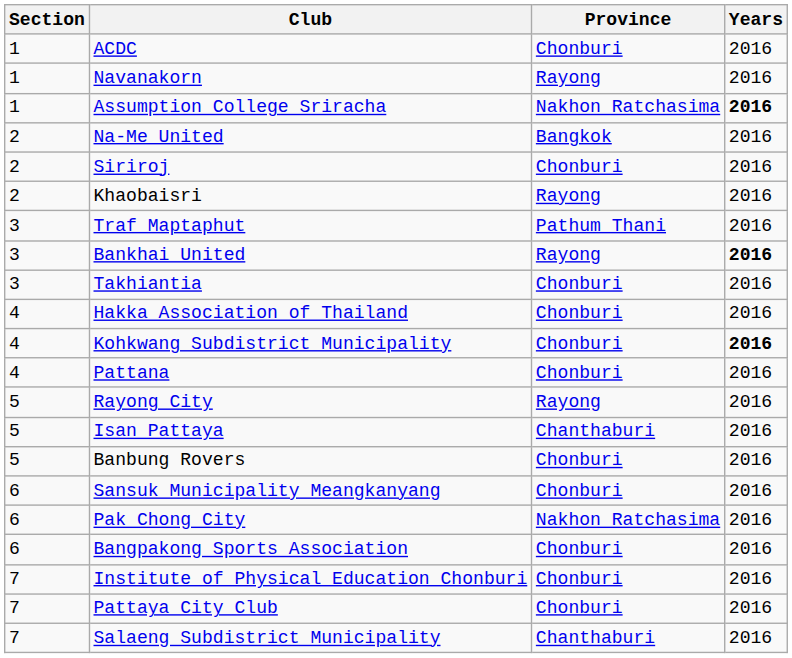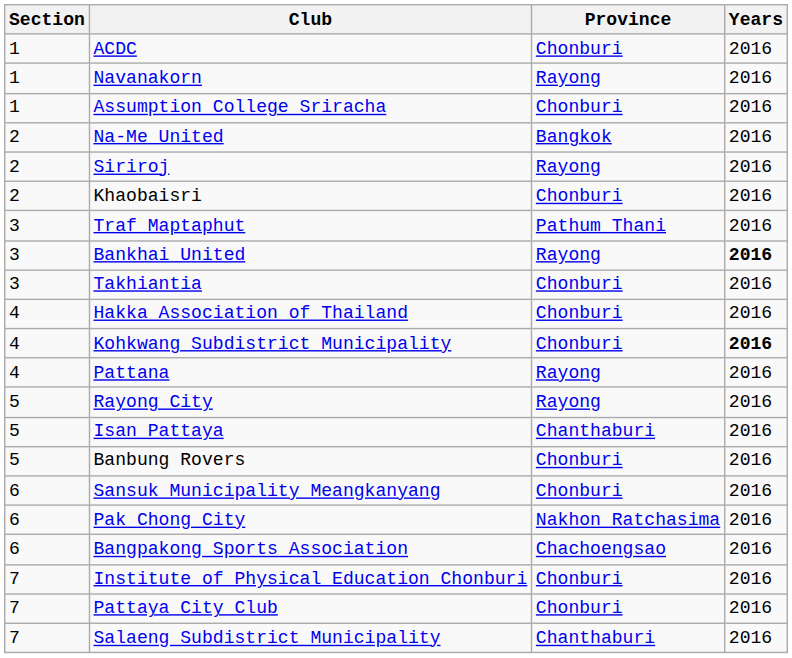Assumption College Sriracha | Province: Nakhon Ratchasima -> Chonburi
Assumption College Sriracha | Years: bold -> normal
Siriroj | Province: Chonburi -> Rayong
Khaobaisri | Province: Rayong -> Chonburi
Pattana | Province: Chonburi -> Rayong
Bangpakong Sports Association | Province: Chonburi -> Chachoengsao
